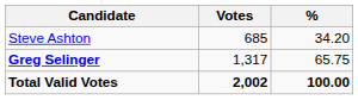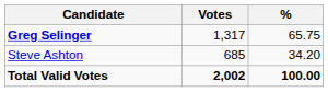rows swapped: Greg Selinger <-> Steve Ashton
